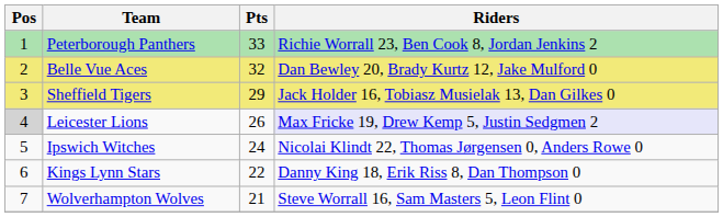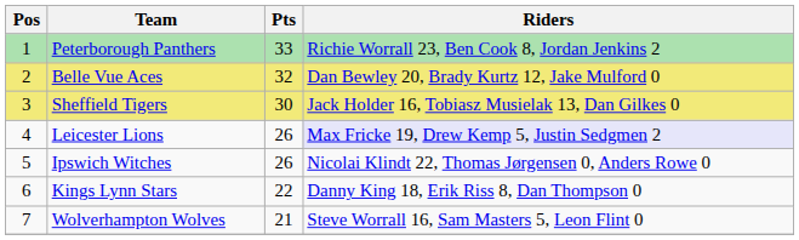Sheffield Tigers | Pts: 29 -> 30
Leicester Lions | Pos: lightgrey background -> no background
Ipswich Witches | Pts: 24 -> 26
